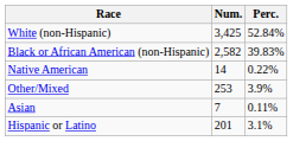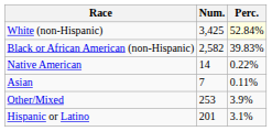White (non-Hispanic) | Perc.: no background -> lightyellow background
rows swapped: Asian <-> Other/Mixed
